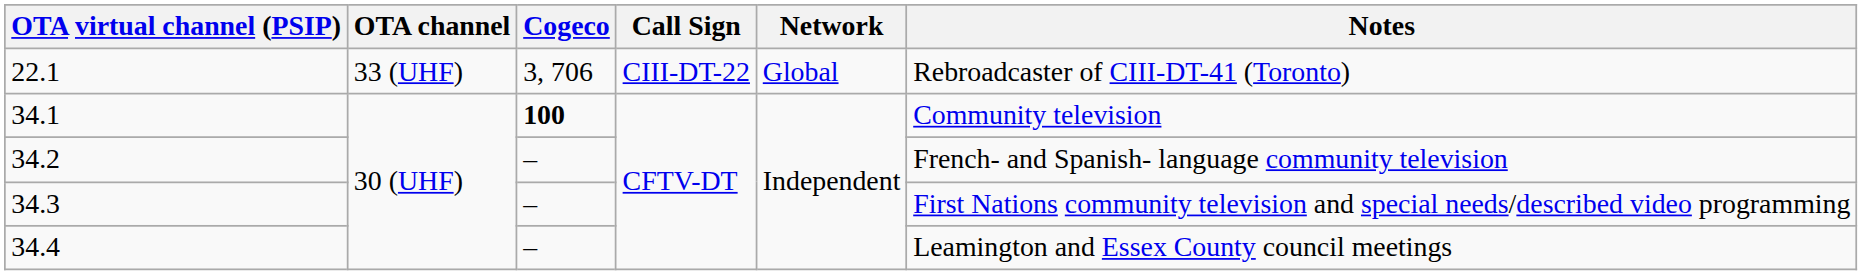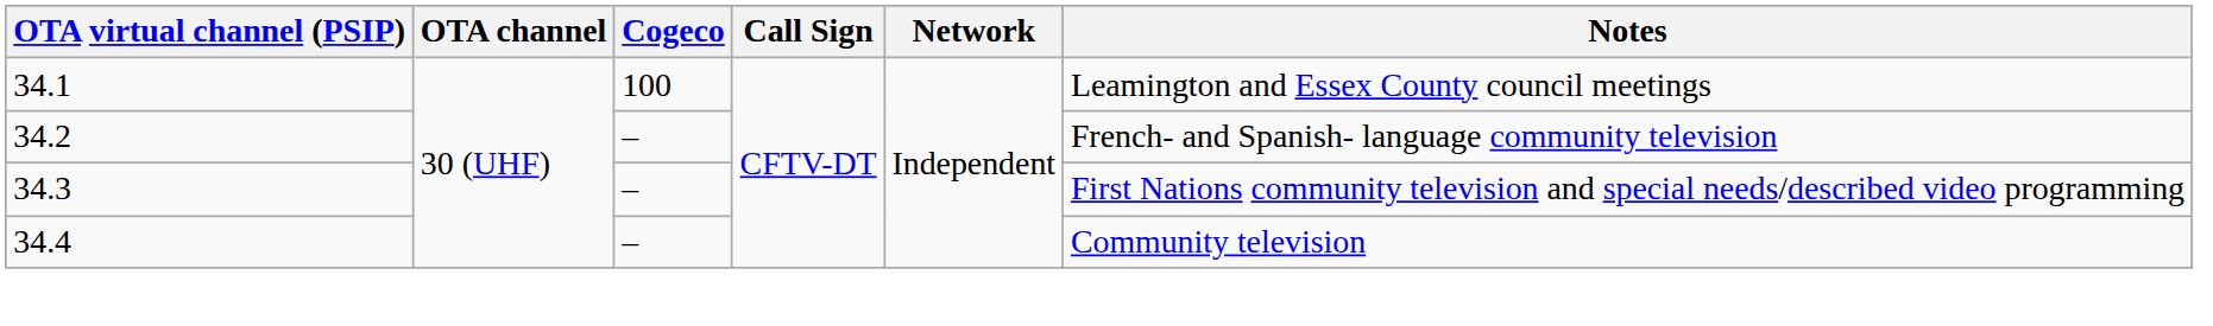- row: 22.1 | 33 (UHF) | 3, 706 | CIII-DT-22 | Global | Rebroadcaster of CIII-DT-41 (Toronto)
34.1 | Cogeco: bold -> normal
34.1 | Notes: Community television -> Leamington and Essex County council meetings
34.4 | Notes: Leamington and Essex County council meetings -> Community television
